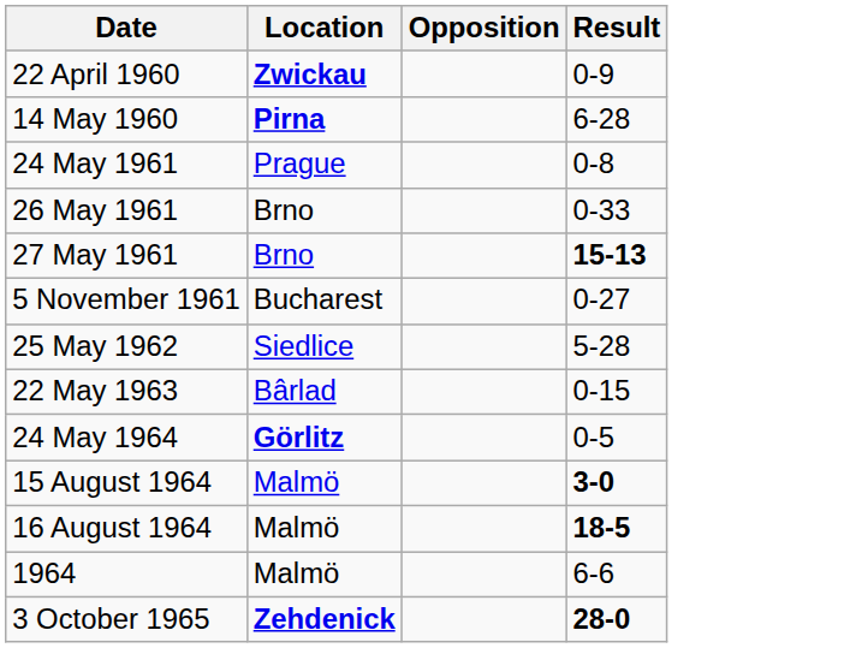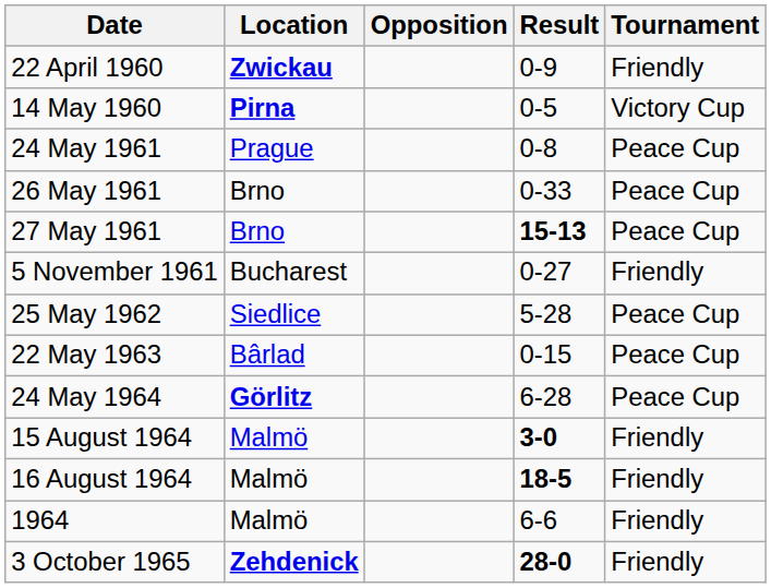+ column: Tournament | Friendly | Victory Cup | Peace Cup | Peace Cup | Peace Cup | Friendly | Peace Cup | Peace Cup | Peace Cup | Friendly | Friendly | Friendly | Friendly
14 May 1960 | Result: 6-28 -> 0-5
24 May 1964 | Result: 0-5 -> 6-28
